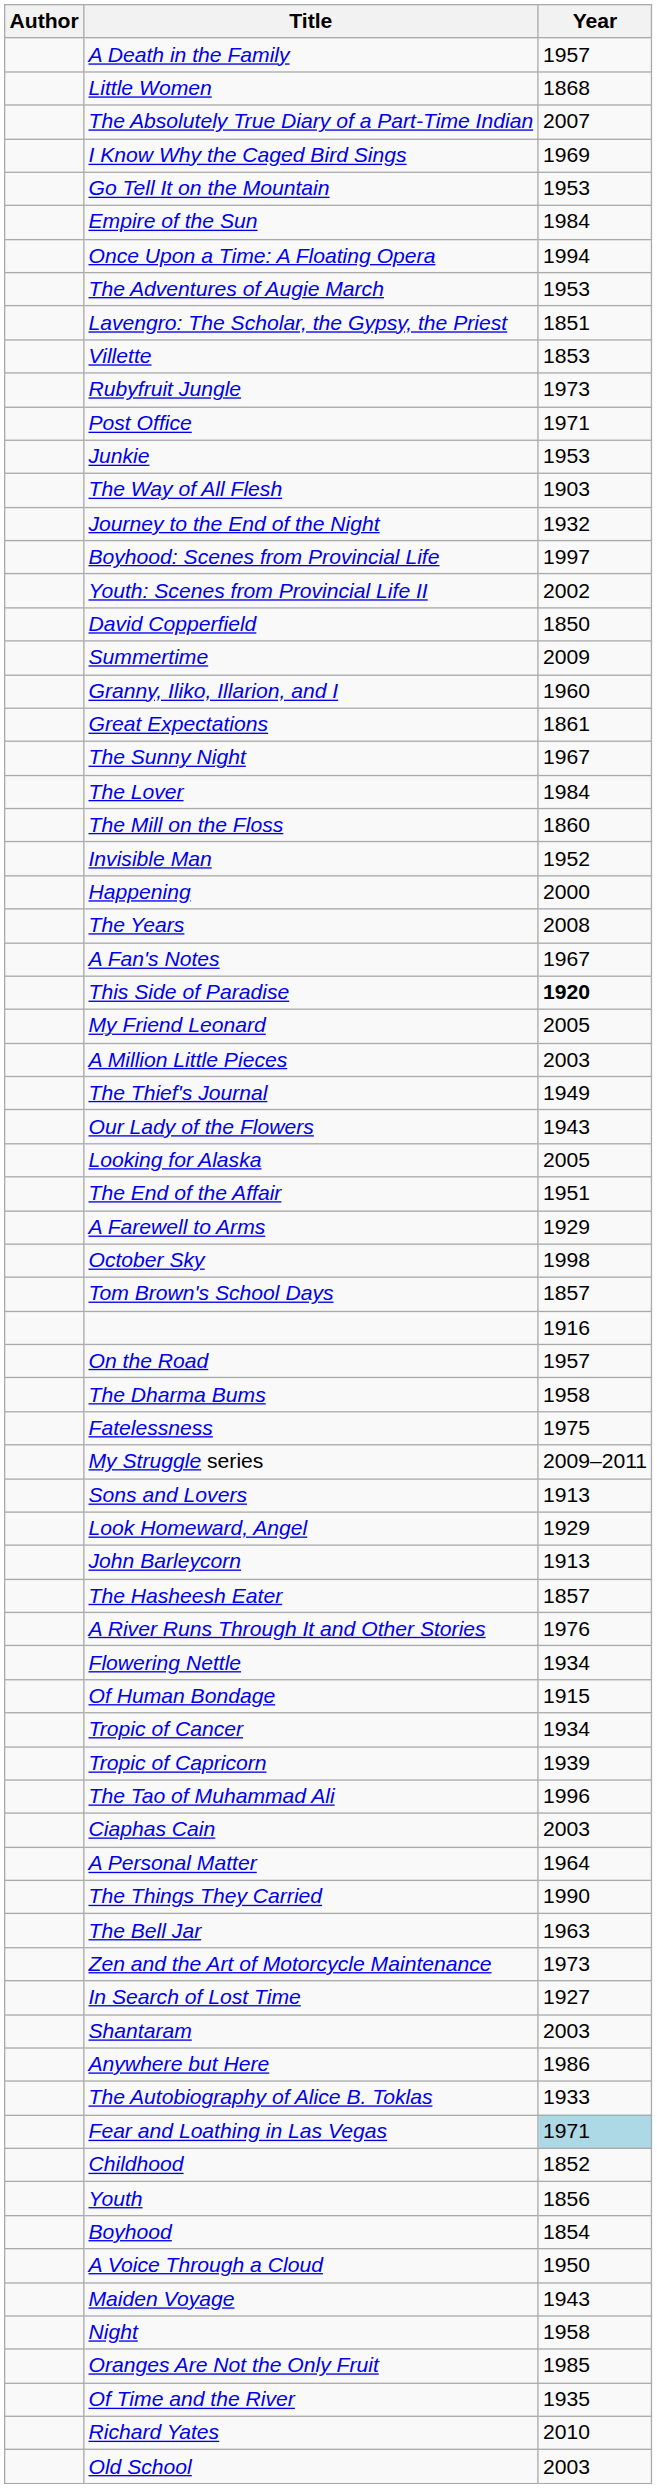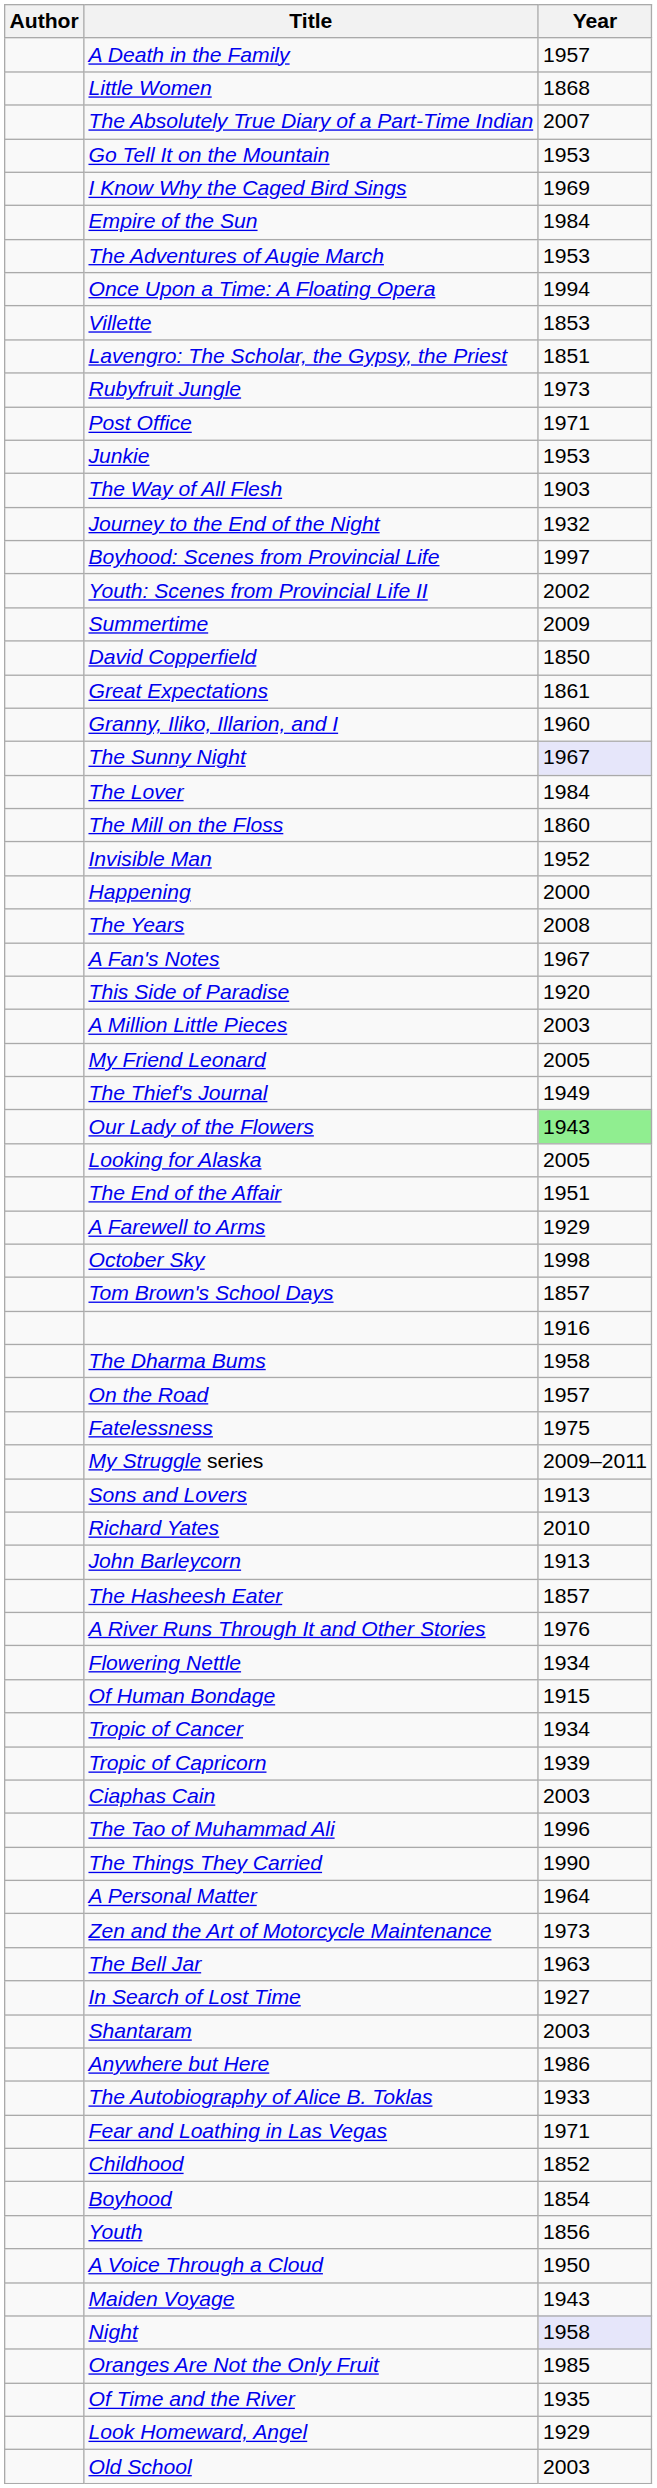rows swapped: I Know Why the Caged Bird Sings <-> Go Tell It on the Mountain
rows swapped: Once Upon a Time: A Floating Opera <-> The Adventures of Augie March
rows swapped: Lavengro: The Scholar, the Gypsy, the Priest <-> Villette
rows swapped: Summertime <-> David Copperfield
rows swapped: Great Expectations <-> Granny, Iliko, Illarion, and I
The Sunny Night | Year: no background -> lavender background
This Side of Paradise | Year: bold -> normal
rows swapped: A Million Little Pieces <-> My Friend Leonard
Our Lady of the Flowers | Year: no background -> lightgreen background
rows swapped: On the Road <-> The Dharma Bums
rows swapped: Richard Yates <-> Look Homeward, Angel
rows swapped: The Tao of Muhammad Ali <-> Ciaphas Cain
rows swapped: The Things They Carried <-> A Personal Matter
rows swapped: Zen and the Art of Motorcycle Maintenance <-> The Bell Jar
Fear and Loathing in Las Vegas | Year: lightblue background -> no background
rows swapped: Boyhood <-> Youth
Night | Year: no background -> lavender background
